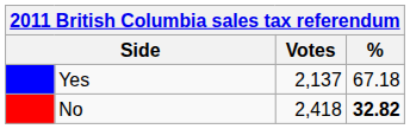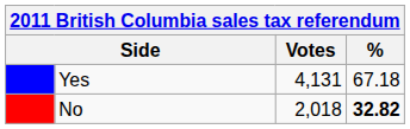Yes | Votes: 2,137 -> 4,131
No | Votes: 2,418 -> 2,018
